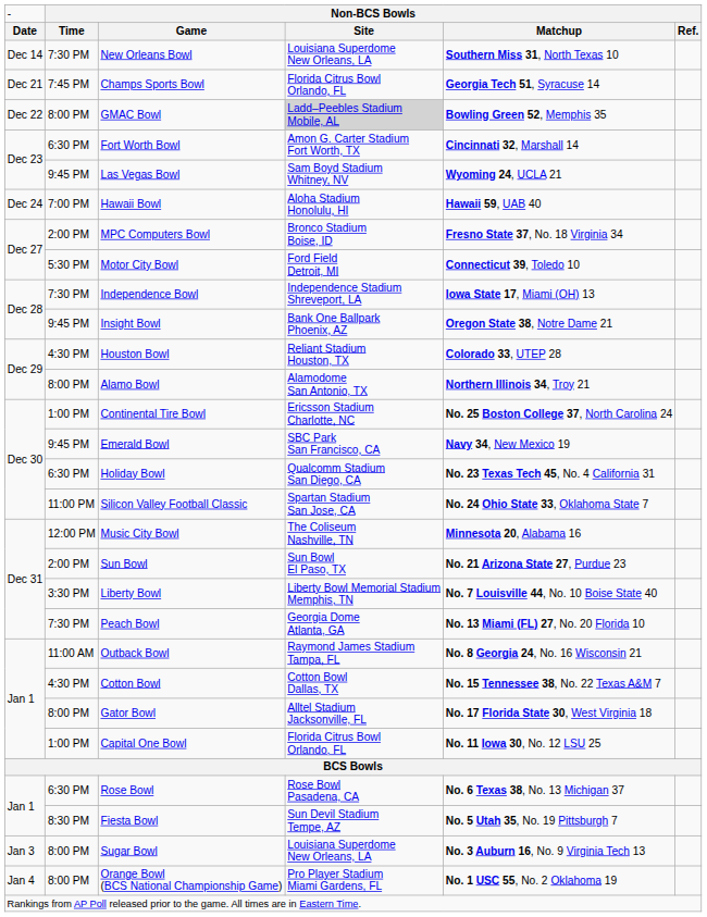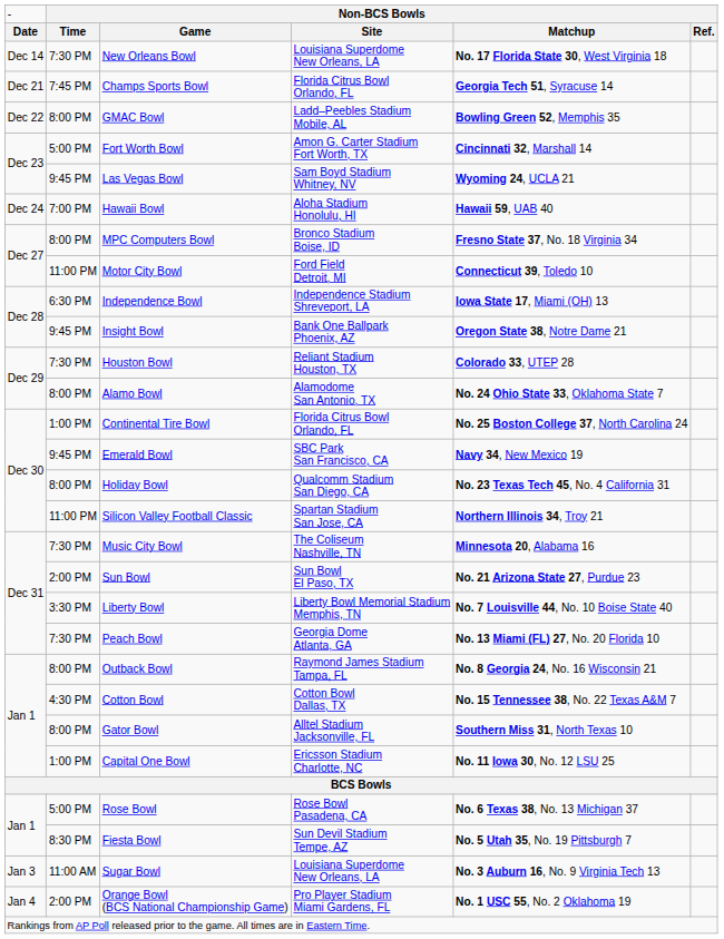New Orleans Bowl | column 5: Southern Miss 31, North Texas 10 -> No. 17 Florida State 30, West Virginia 18
GMAC Bowl | column 4: lightgrey background -> no background
Fort Worth Bowl | column 2: 6:30 PM -> 5:00 PM
MPC Computers Bowl | column 2: 2:00 PM -> 8:00 PM
Motor City Bowl | column 2: 5:30 PM -> 11:00 PM
Independence Bowl | column 2: 7:30 PM -> 6:30 PM
Houston Bowl | column 2: 4:30 PM -> 7:30 PM
Alamo Bowl | column 5: Northern Illinois 34, Troy 21 -> No. 24 Ohio State 33, Oklahoma State 7
Continental Tire Bowl | column 4: Ericsson Stadium Charlotte, NC -> Florida Citrus Bowl Orlando, FL
Holiday Bowl | column 2: 6:30 PM -> 8:00 PM
Silicon Valley Football Classic | column 5: No. 24 Ohio State 33, Oklahoma State 7 -> Northern Illinois 34, Troy 21
Music City Bowl | column 2: 12:00 PM -> 7:30 PM
Outback Bowl | column 2: 11:00 AM -> 8:00 PM
Gator Bowl | column 5: No. 17 Florida State 30, West Virginia 18 -> Southern Miss 31, North Texas 10
Capital One Bowl | column 4: Florida Citrus Bowl Orlando, FL -> Ericsson Stadium Charlotte, NC
Rose Bowl | column 2: 6:30 PM -> 5:00 PM
Sugar Bowl | column 2: 8:00 PM -> 11:00 AM
Orange Bowl (BCS National Championship Game) | column 2: 8:00 PM -> 2:00 PM
